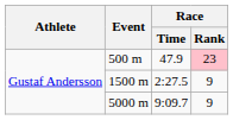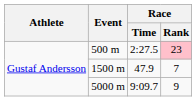500 m | Race / Time: 47.9 -> 2:27.5
1500 m | Race / Time: 2:27.5 -> 47.9
1500 m | Race / Rank: 9 -> 7
